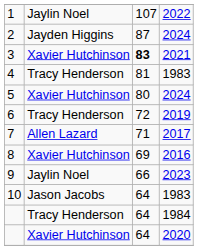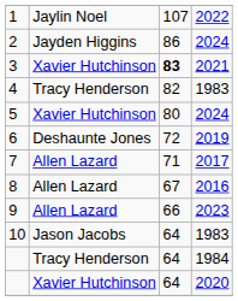2 | column 3: 87 -> 86
4 | column 3: 81 -> 82
6 | column 2: Tracy Henderson -> Deshaunte Jones
8 | column 2: Xavier Hutchinson -> Allen Lazard
8 | column 3: 69 -> 67
9 | column 2: Jaylin Noel -> Allen Lazard
